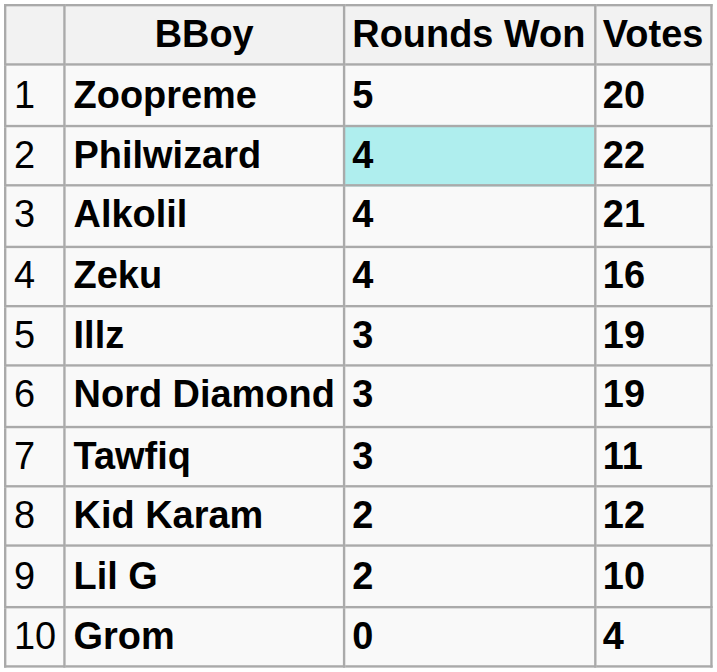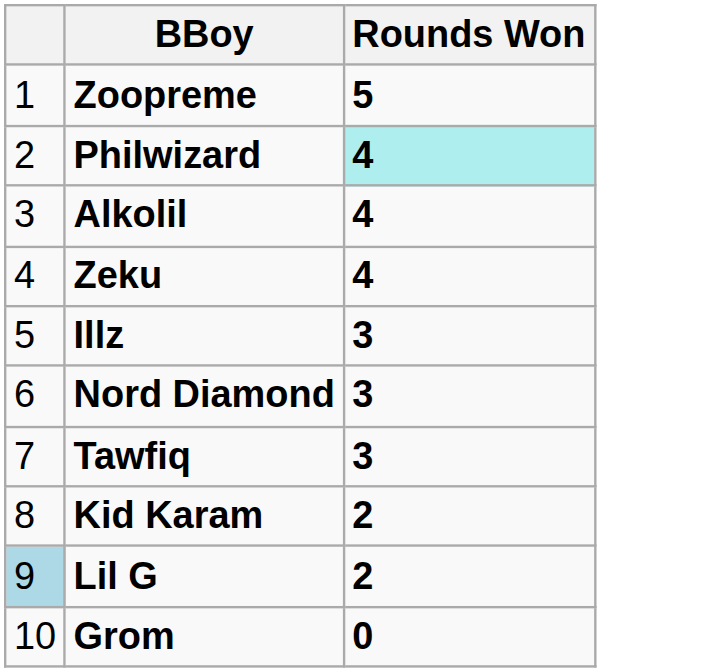- column: Votes | 20 | 22 | 21 | 16 | 19 | 19 | 11 | 12 | 10 | 4
Lil G | column 1: no background -> lightblue background
